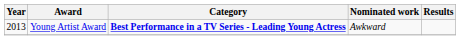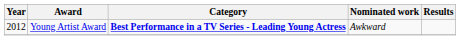Young Artist Award | Year: 2013 -> 2012
